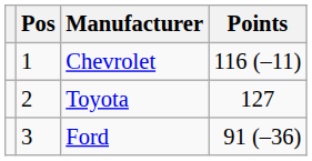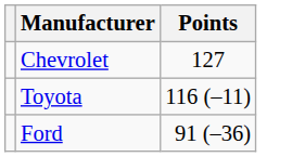- column: Pos | 1 | 2 | 3
Chevrolet | Points: 116 (–11) -> 127
Toyota | Points: 127 -> 116 (–11)
